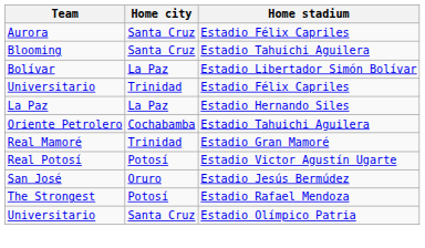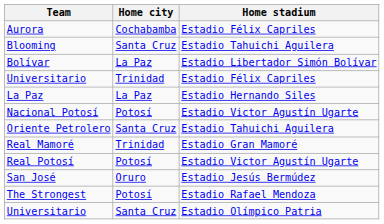Aurora | Home city: Santa Cruz -> Cochabamba
+ row: Nacional Potosí | Potosí | Estadio Victor Agustín Ugarte
Oriente Petrolero | Home city: Cochabamba -> Santa Cruz
